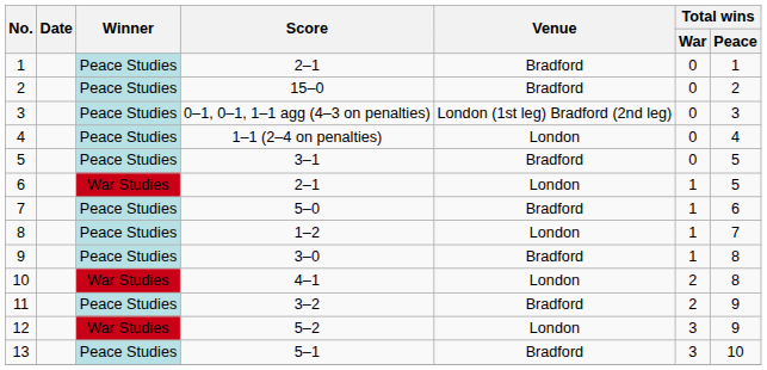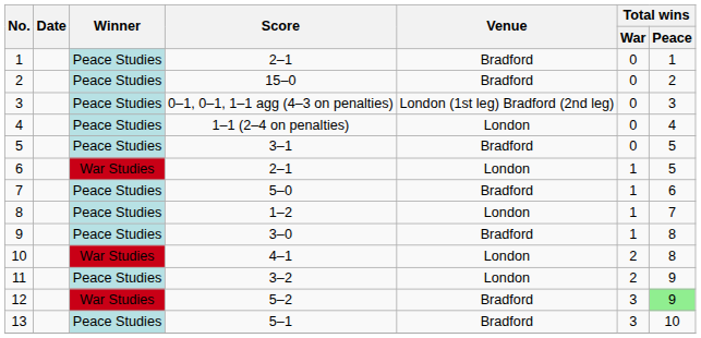11 | Venue: Bradford -> London
12 | Venue: London -> Bradford
12 | Total wins / Peace: no background -> lightgreen background
